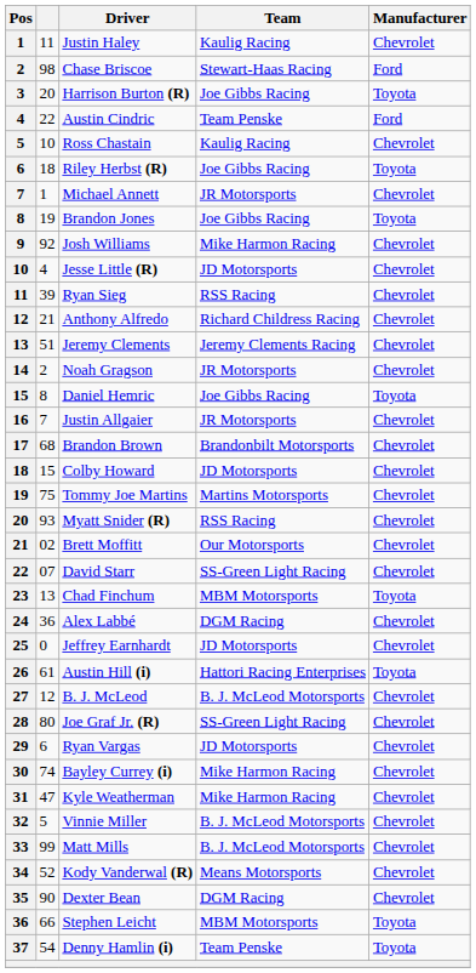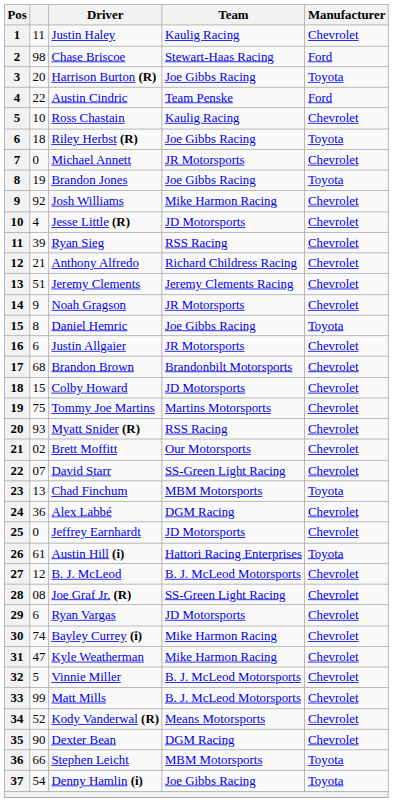Michael Annett | column 2: 1 -> 0
Noah Gragson | column 2: 2 -> 9
Justin Allgaier | column 2: 7 -> 6
Joe Graf Jr. (R) | column 2: 80 -> 08
Denny Hamlin (i) | Team: Team Penske -> Joe Gibbs Racing
